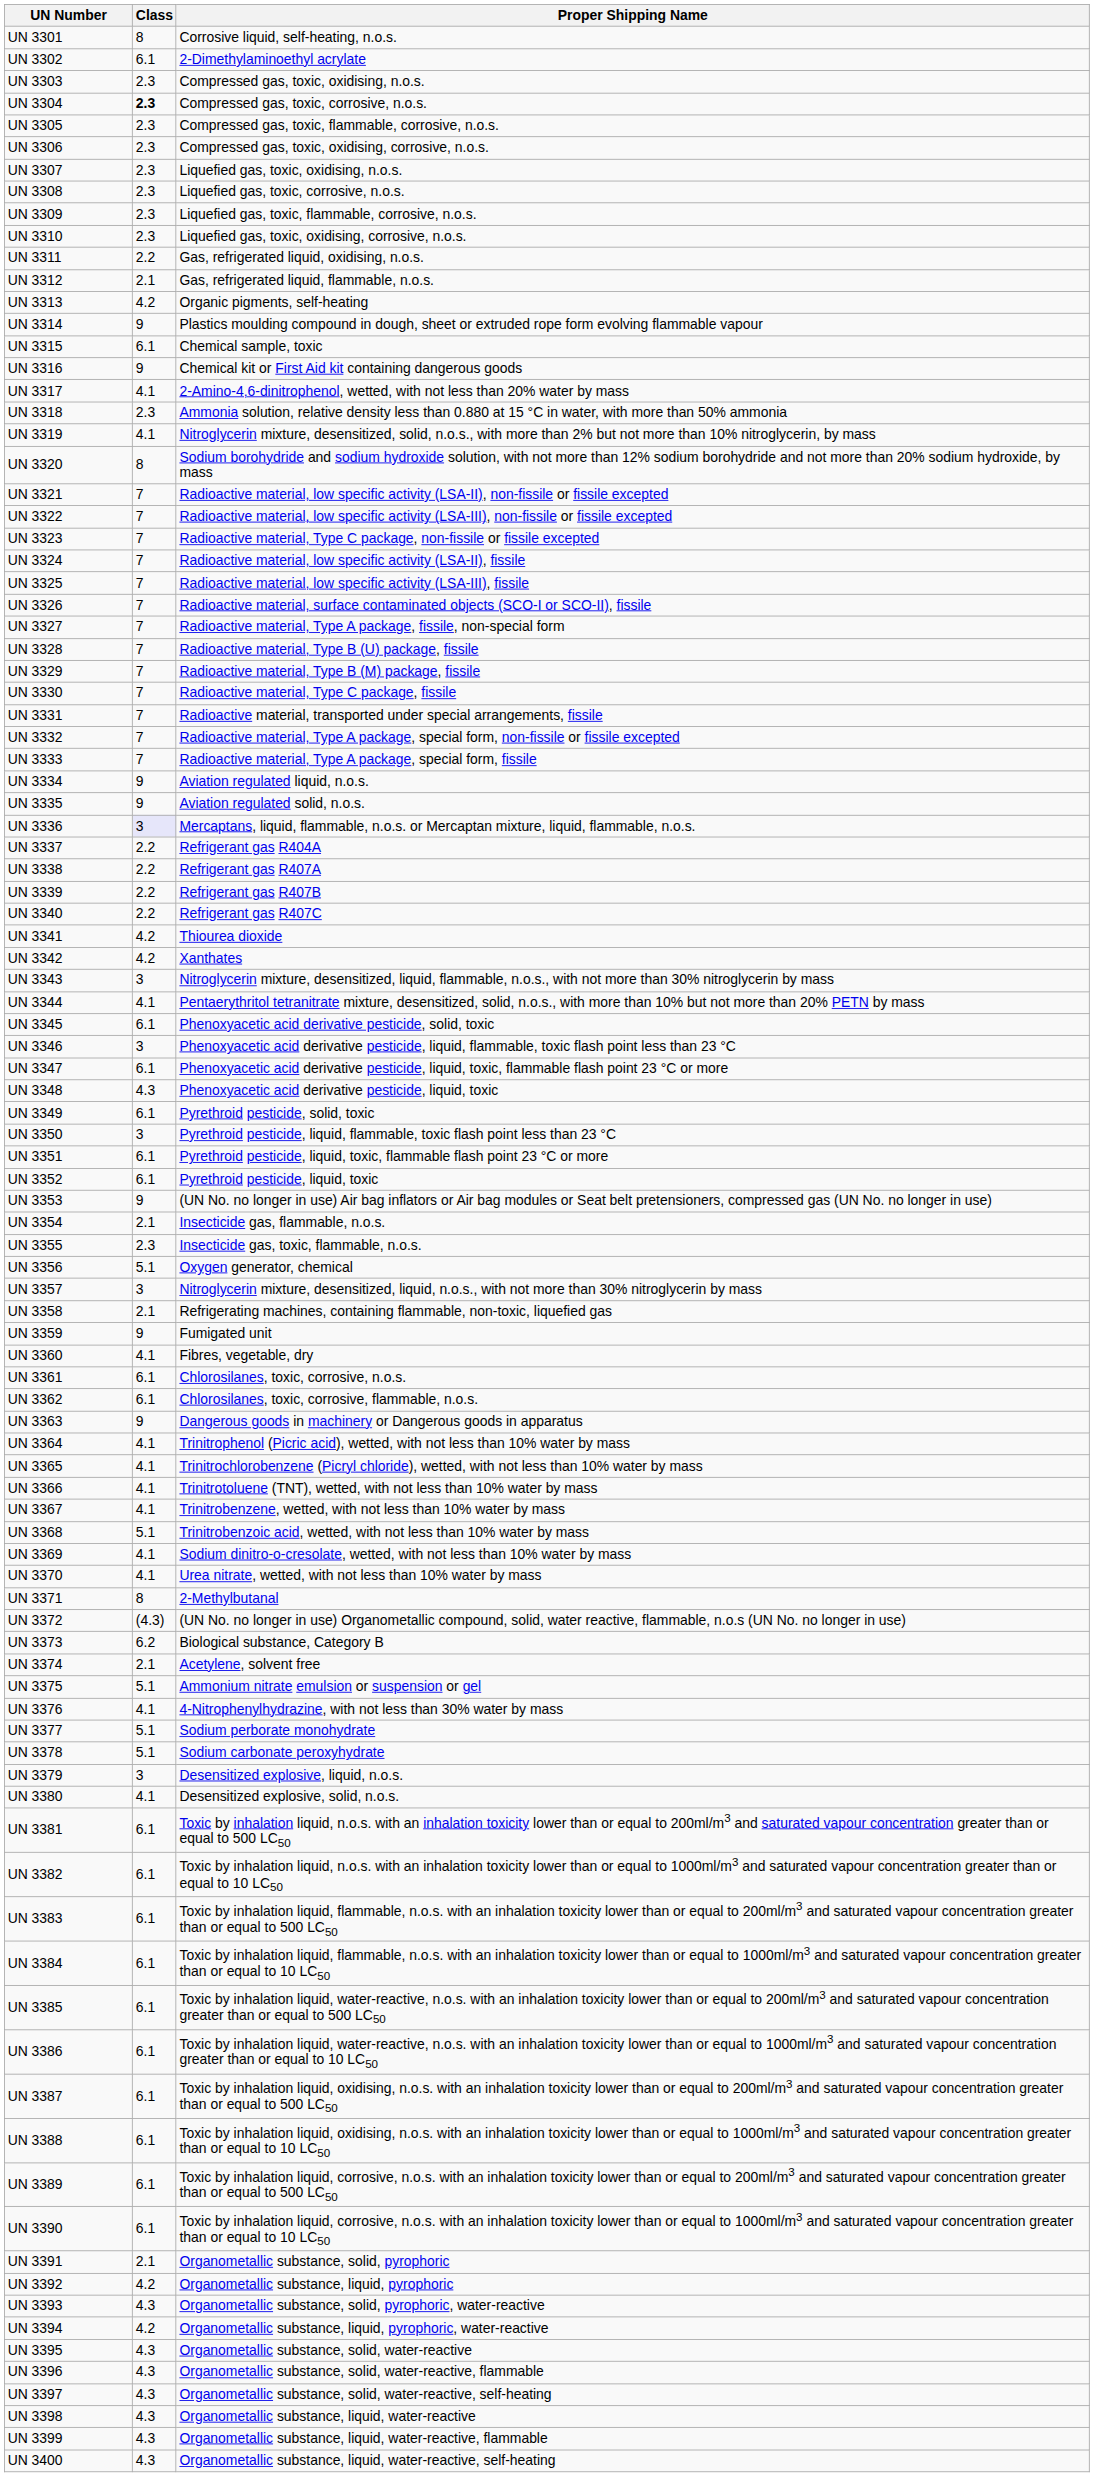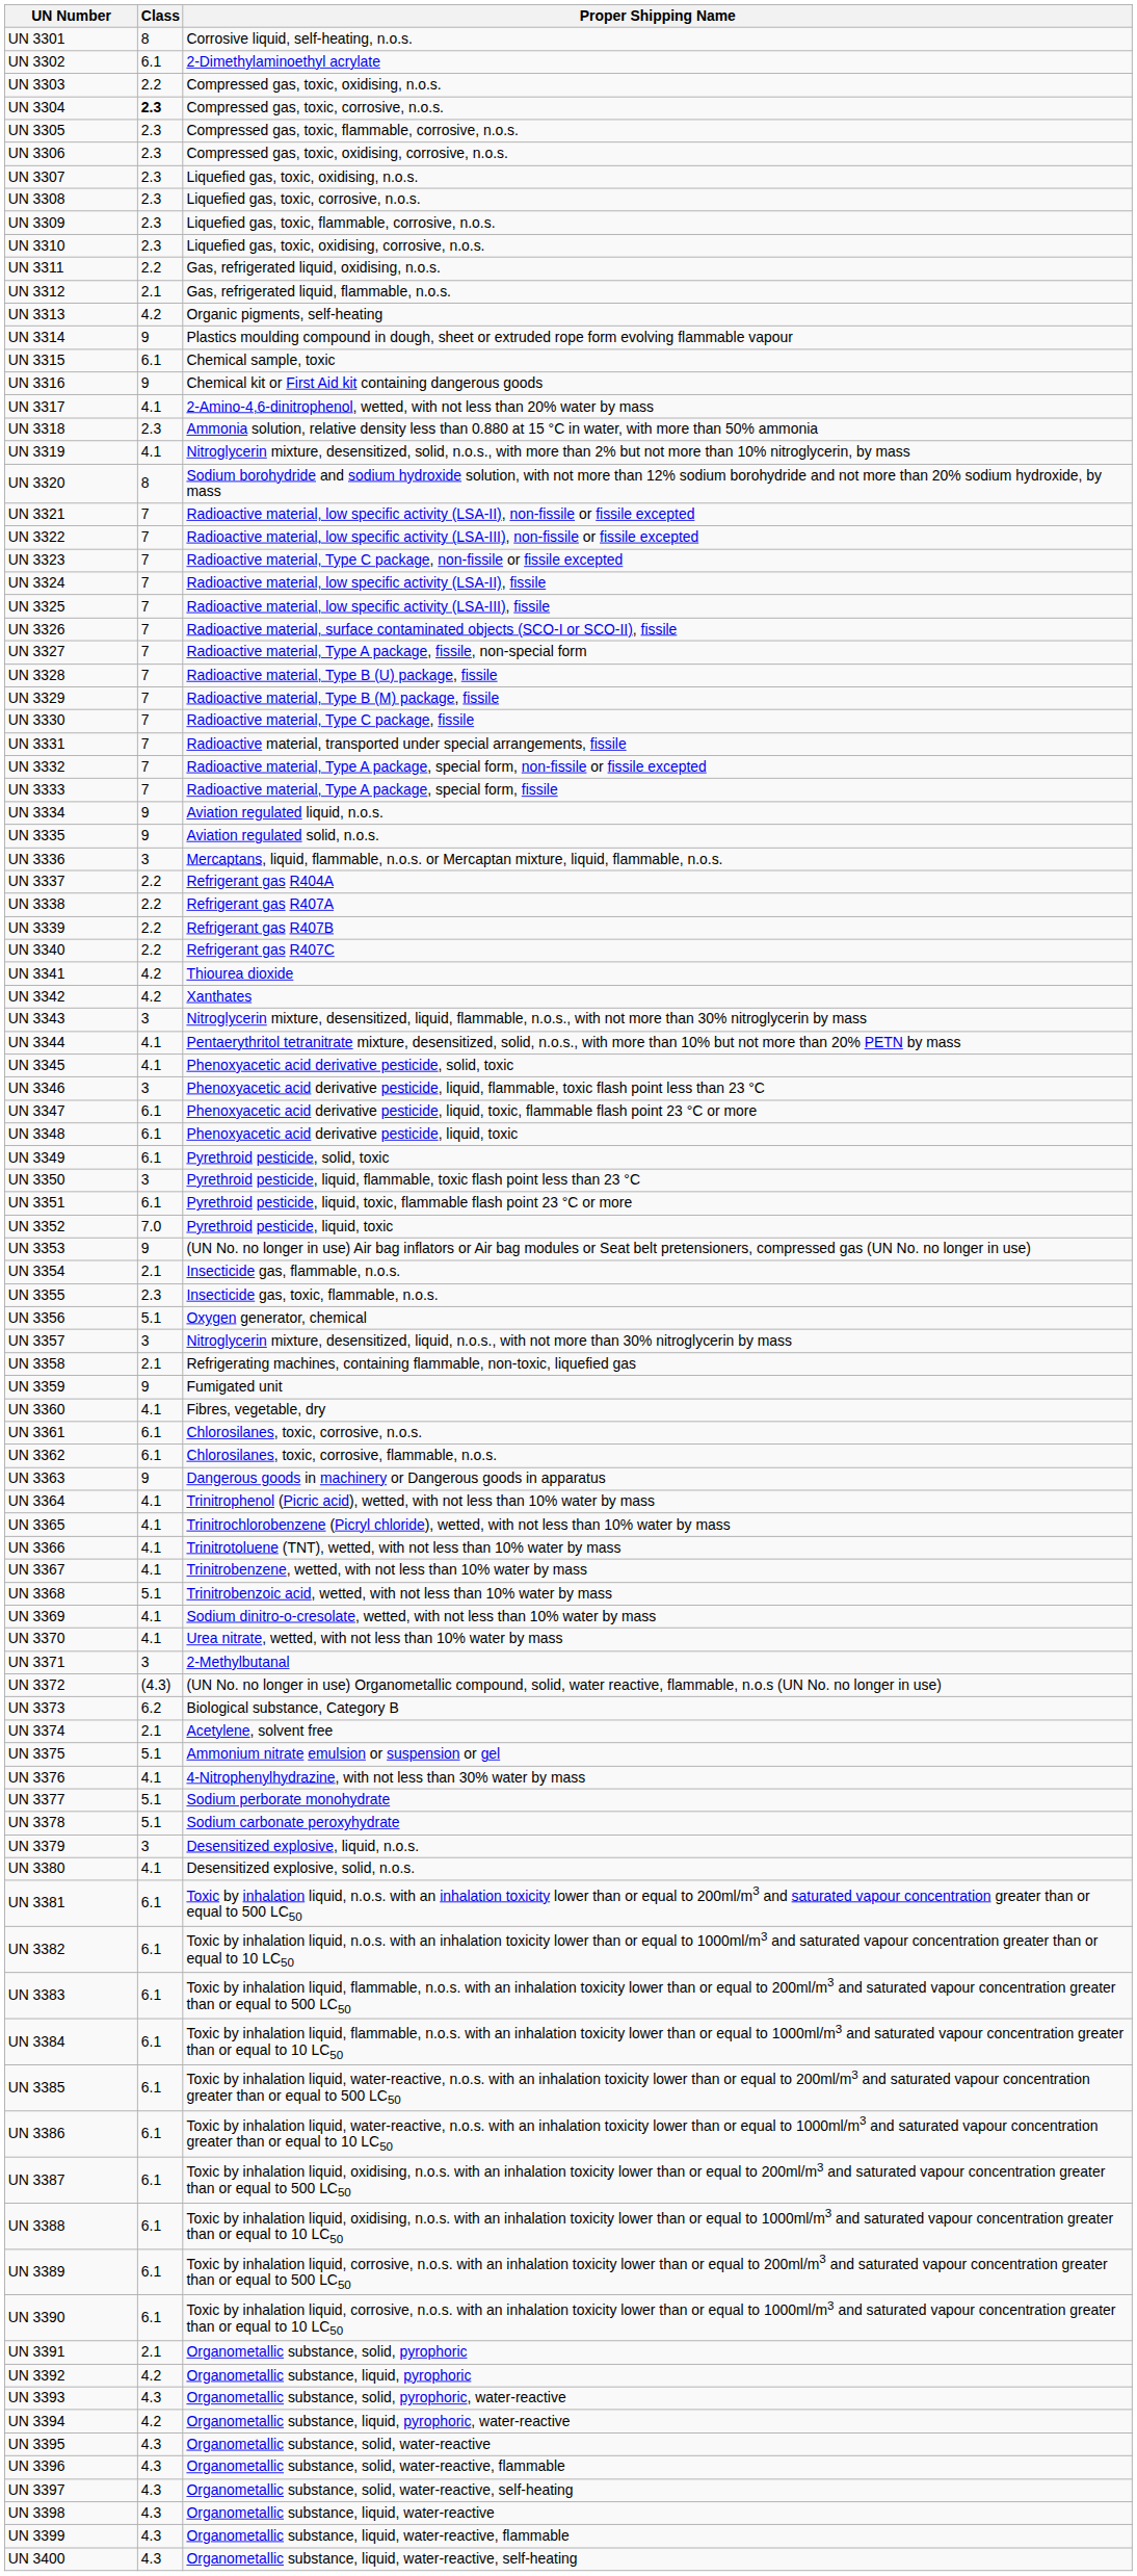UN 3303 | Class: 2.3 -> 2.2
UN 3336 | Class: lavender background -> no background
UN 3345 | Class: 6.1 -> 4.1
UN 3348 | Class: 4.3 -> 6.1
UN 3352 | Class: 6.1 -> 7.0
UN 3371 | Class: 8 -> 3
